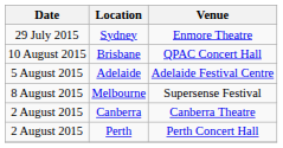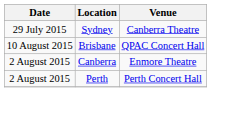Sydney | Venue: Enmore Theatre -> Canberra Theatre
- row: 5 August 2015 | Adelaide | Adelaide Festival Centre
- row: 8 August 2015 | Melbourne | Supersense Festival
Canberra | Venue: Canberra Theatre -> Enmore Theatre
